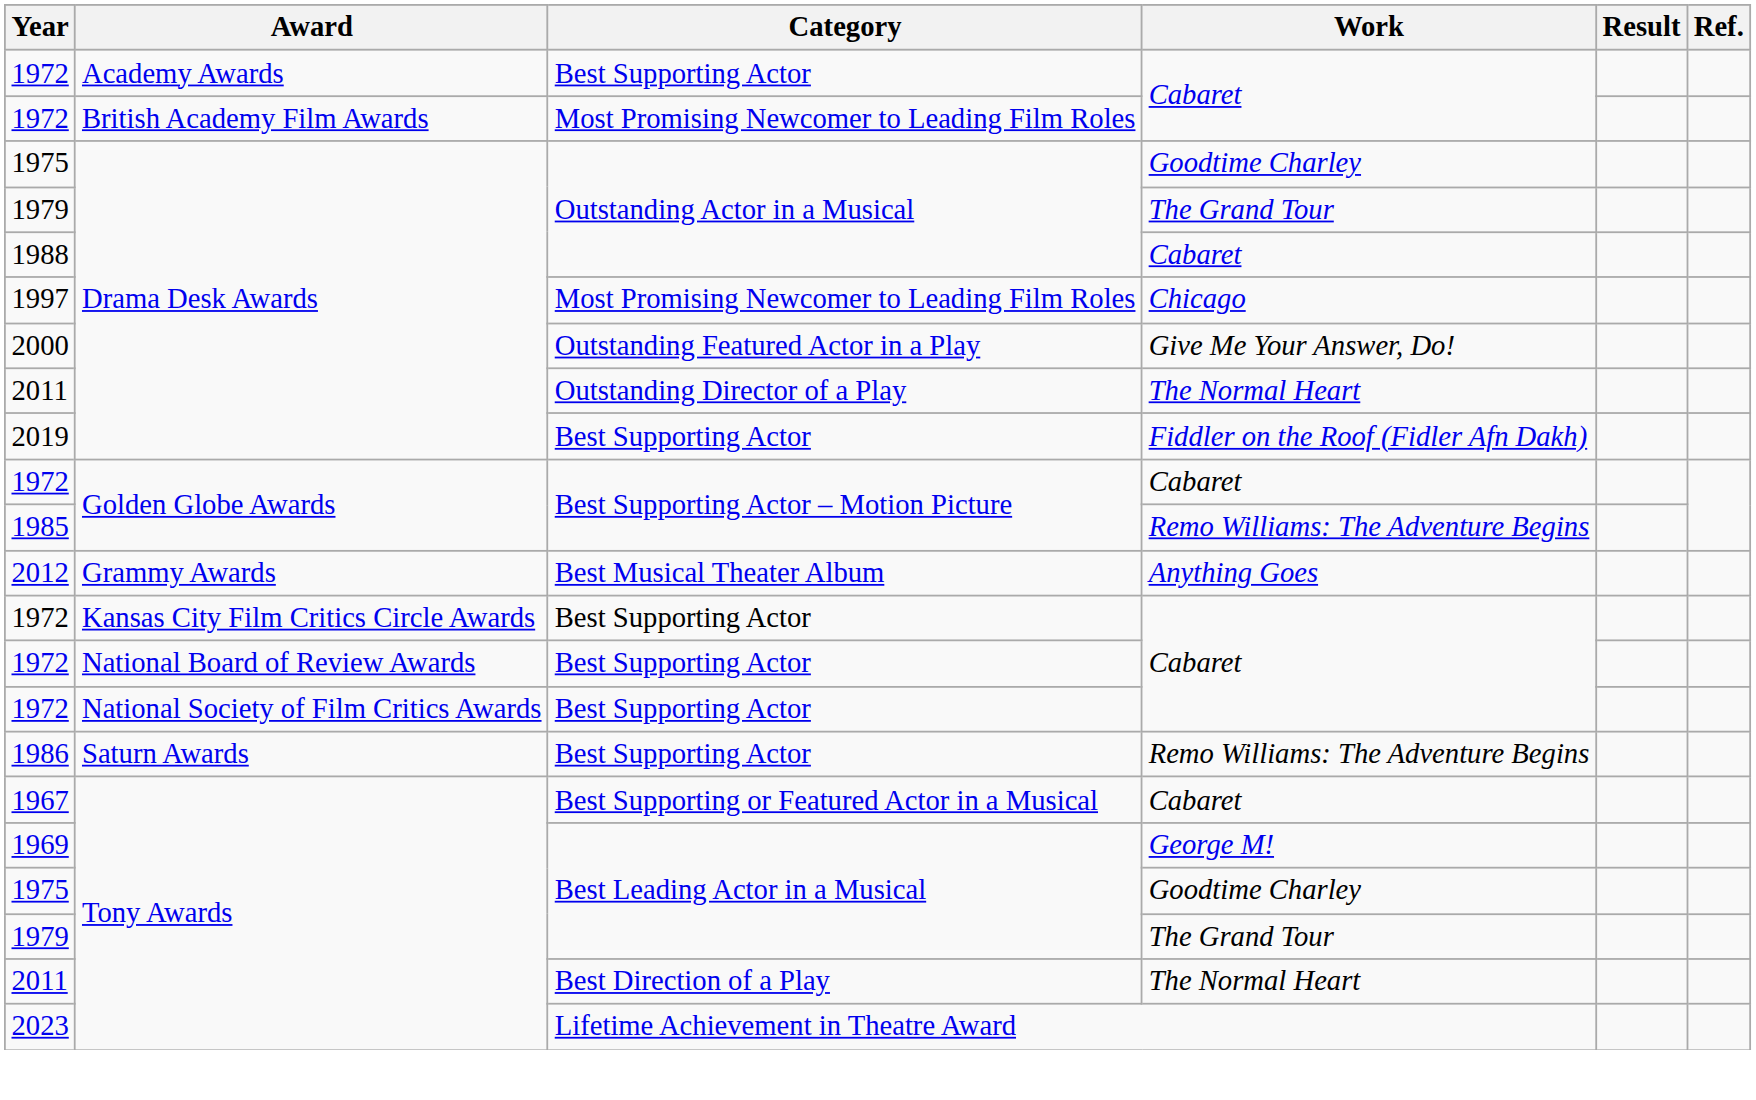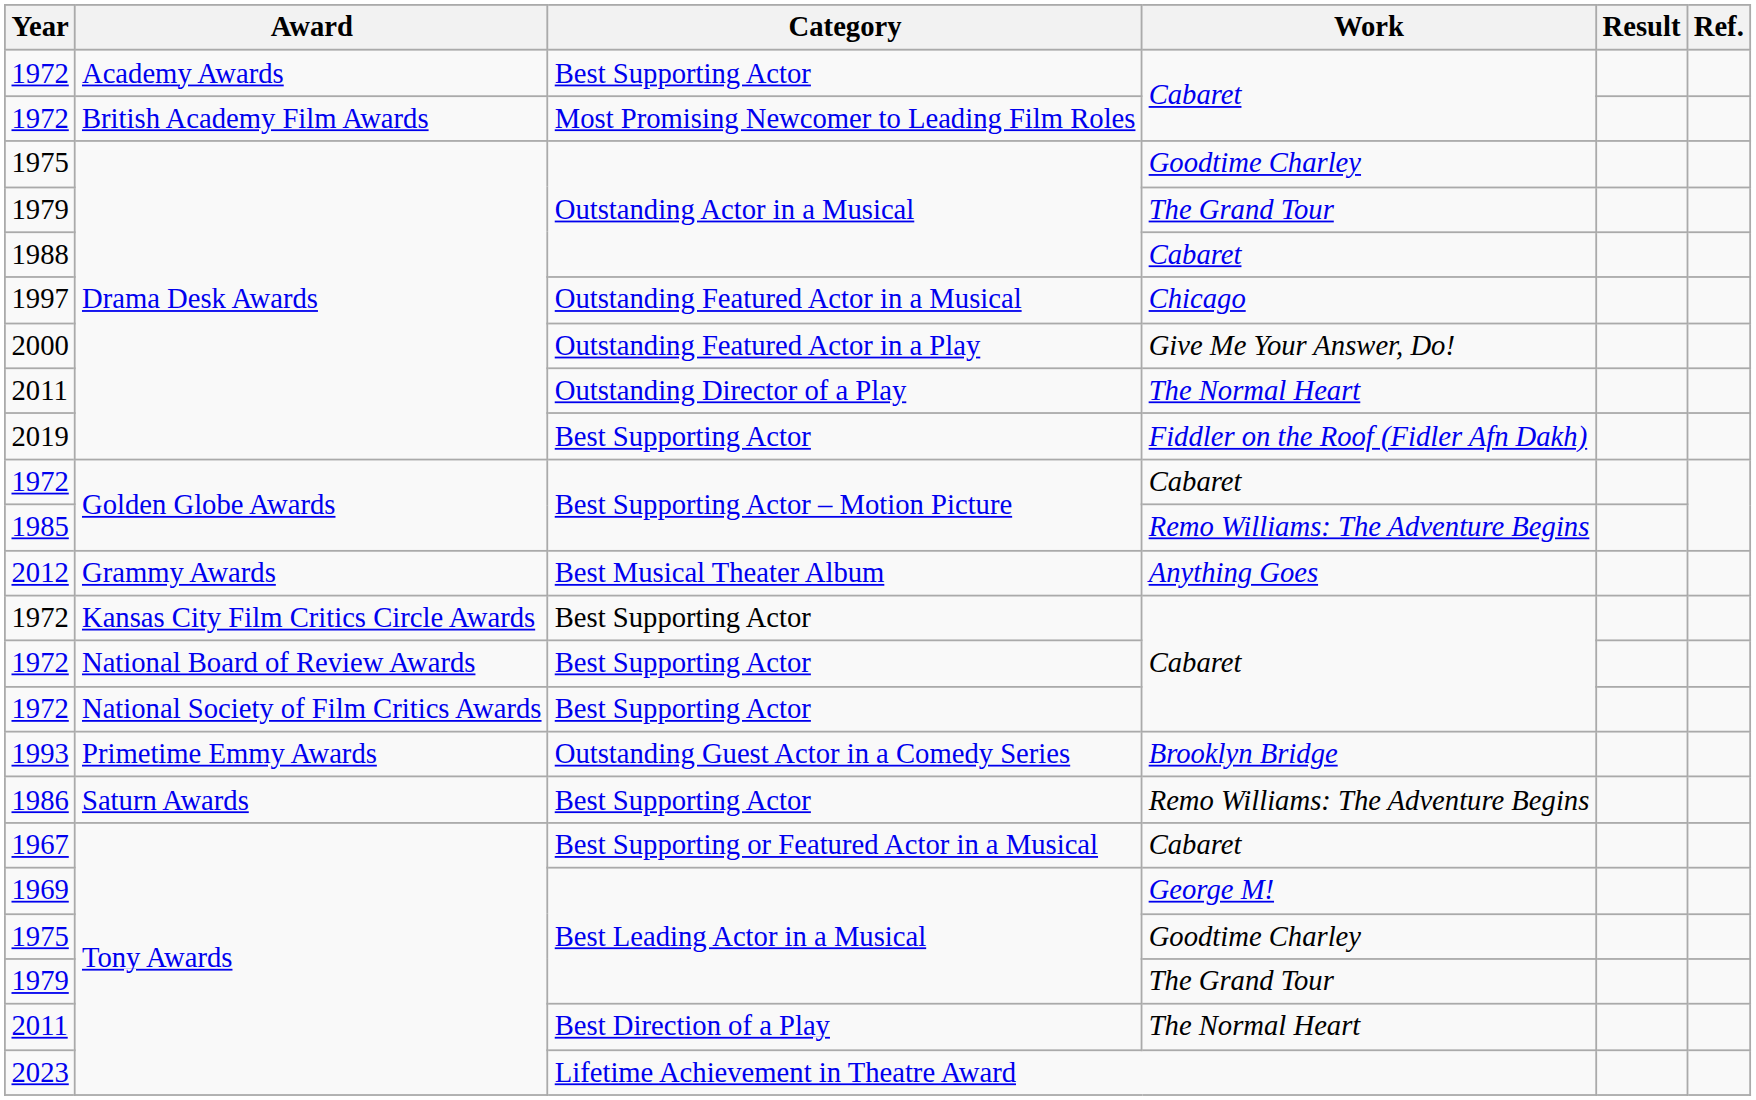1997 | Category: Most Promising Newcomer to Leading Film Roles -> Outstanding Featured Actor in a Musical
+ row: 1993 | Primetime Emmy Awards | Outstanding Guest Actor in a Comedy Series | Brooklyn Bridge
